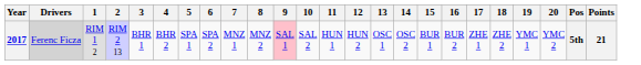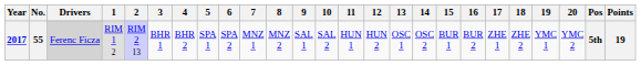+ column: No. | 55
2017 | 9: pink background -> no background
2017 | Points: 21 -> 19
